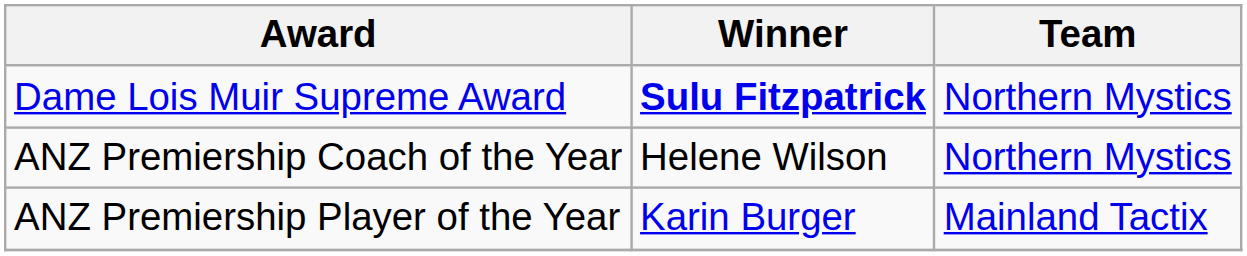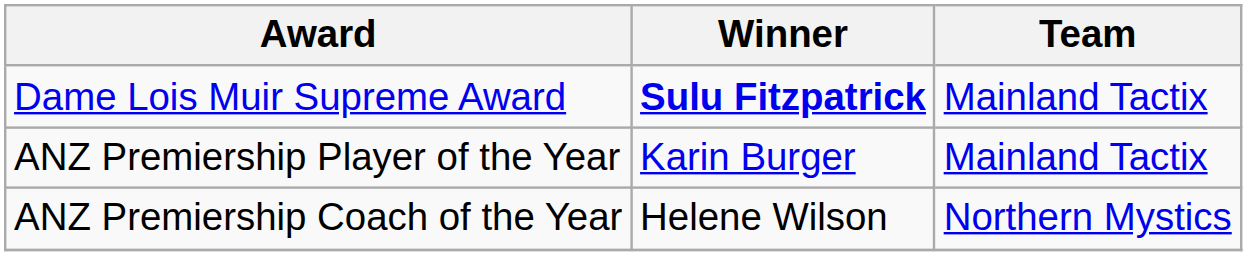Dame Lois Muir Supreme Award | Team: Northern Mystics -> Mainland Tactix
rows swapped: ANZ Premiership Coach of the Year <-> ANZ Premiership Player of the Year
